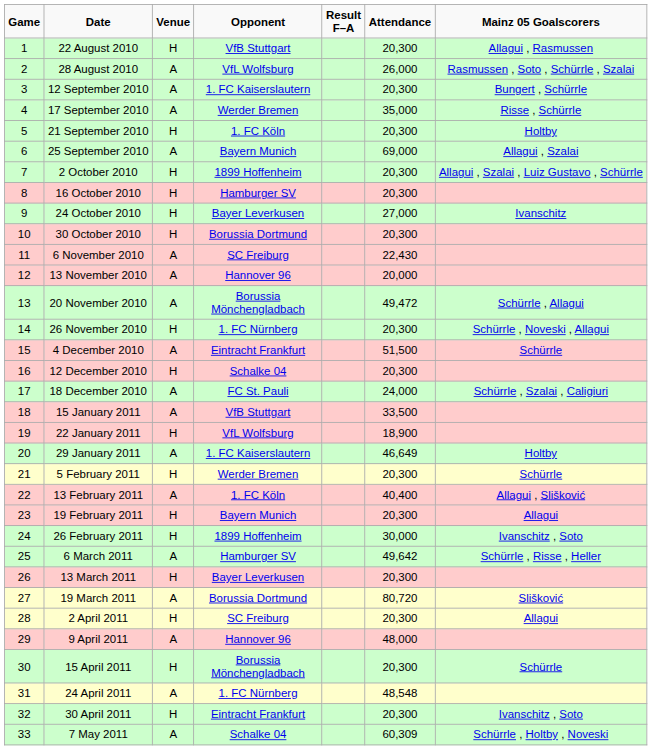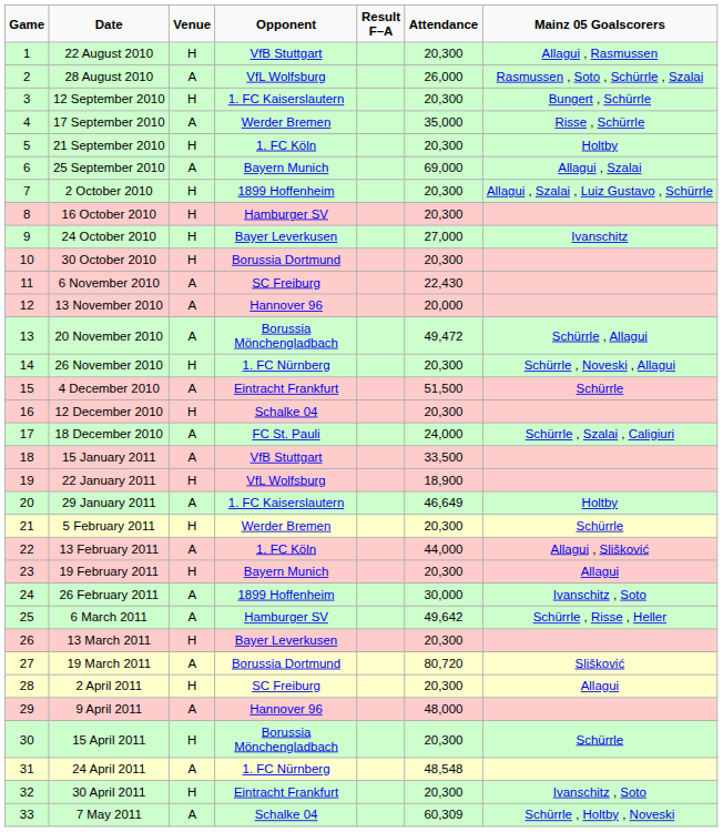12 September 2010 | Venue: A -> H
13 February 2011 | Attendance: 40,400 -> 44,000
26 February 2011 | Venue: H -> A
